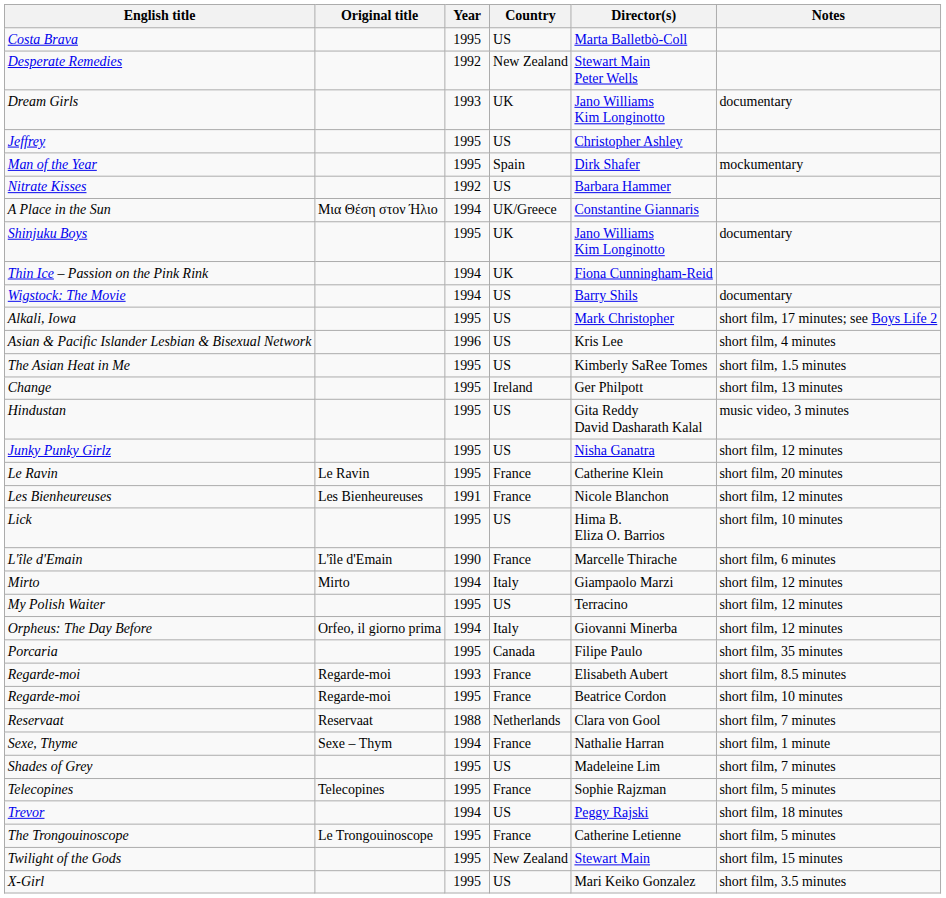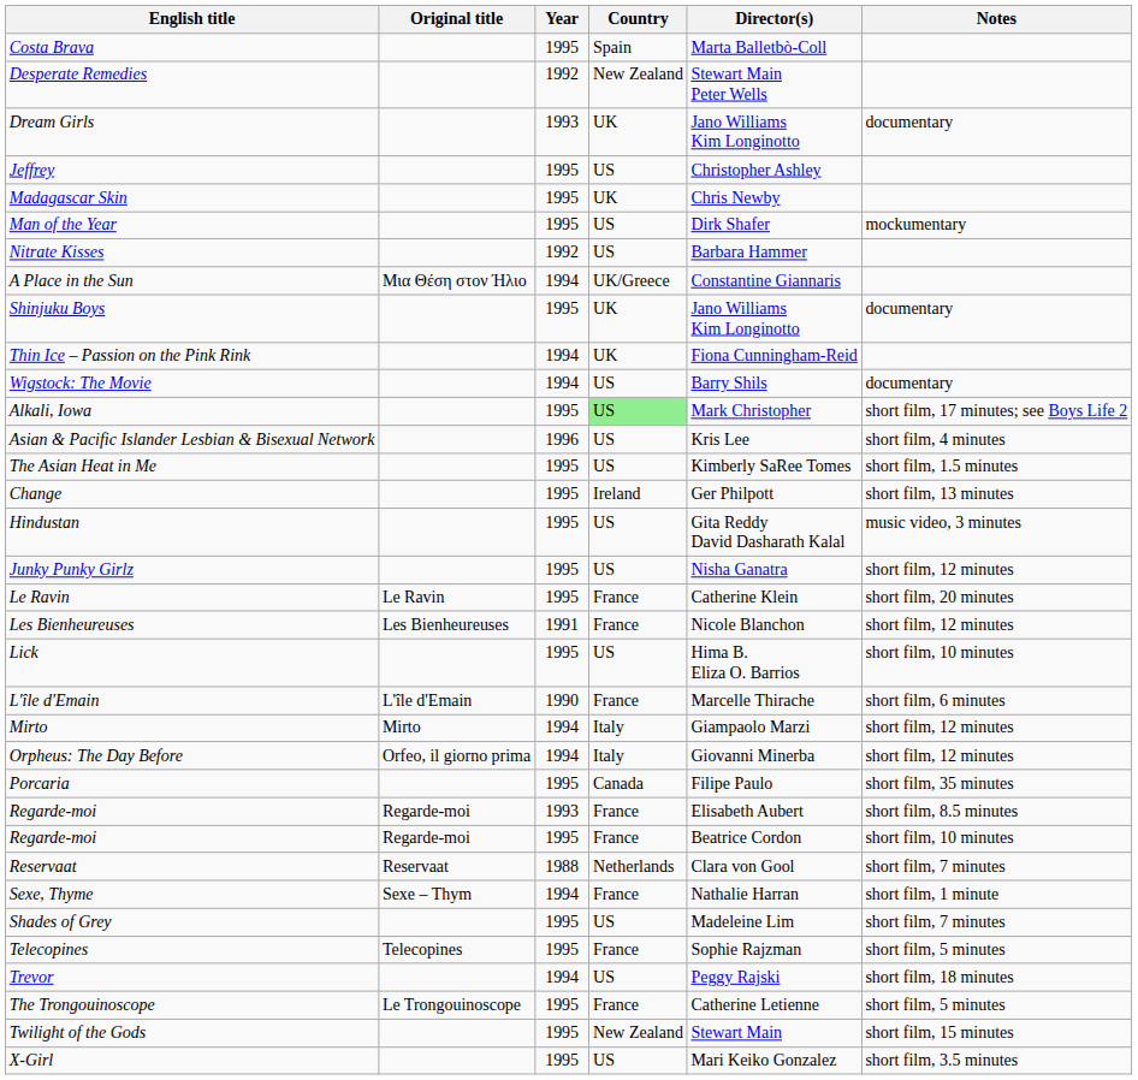Costa Brava | Country: US -> Spain
+ row: Madagascar Skin | 1995 | UK | Chris Newby
Man of the Year | Country: Spain -> US
Alkali, Iowa | Country: no background -> lightgreen background
- row: My Polish Waiter | 1995 | US | Terracino | short film, 12 minutes
